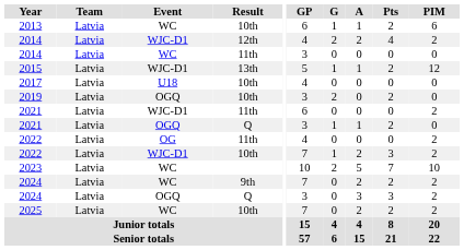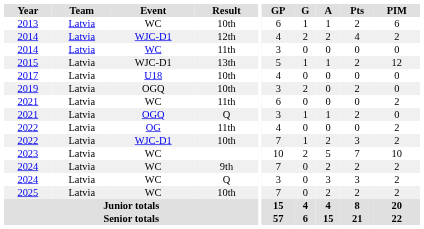2021 / 11th | Event: WJC-D1 -> WC
2024 / Q | Event: OGQ -> WC
